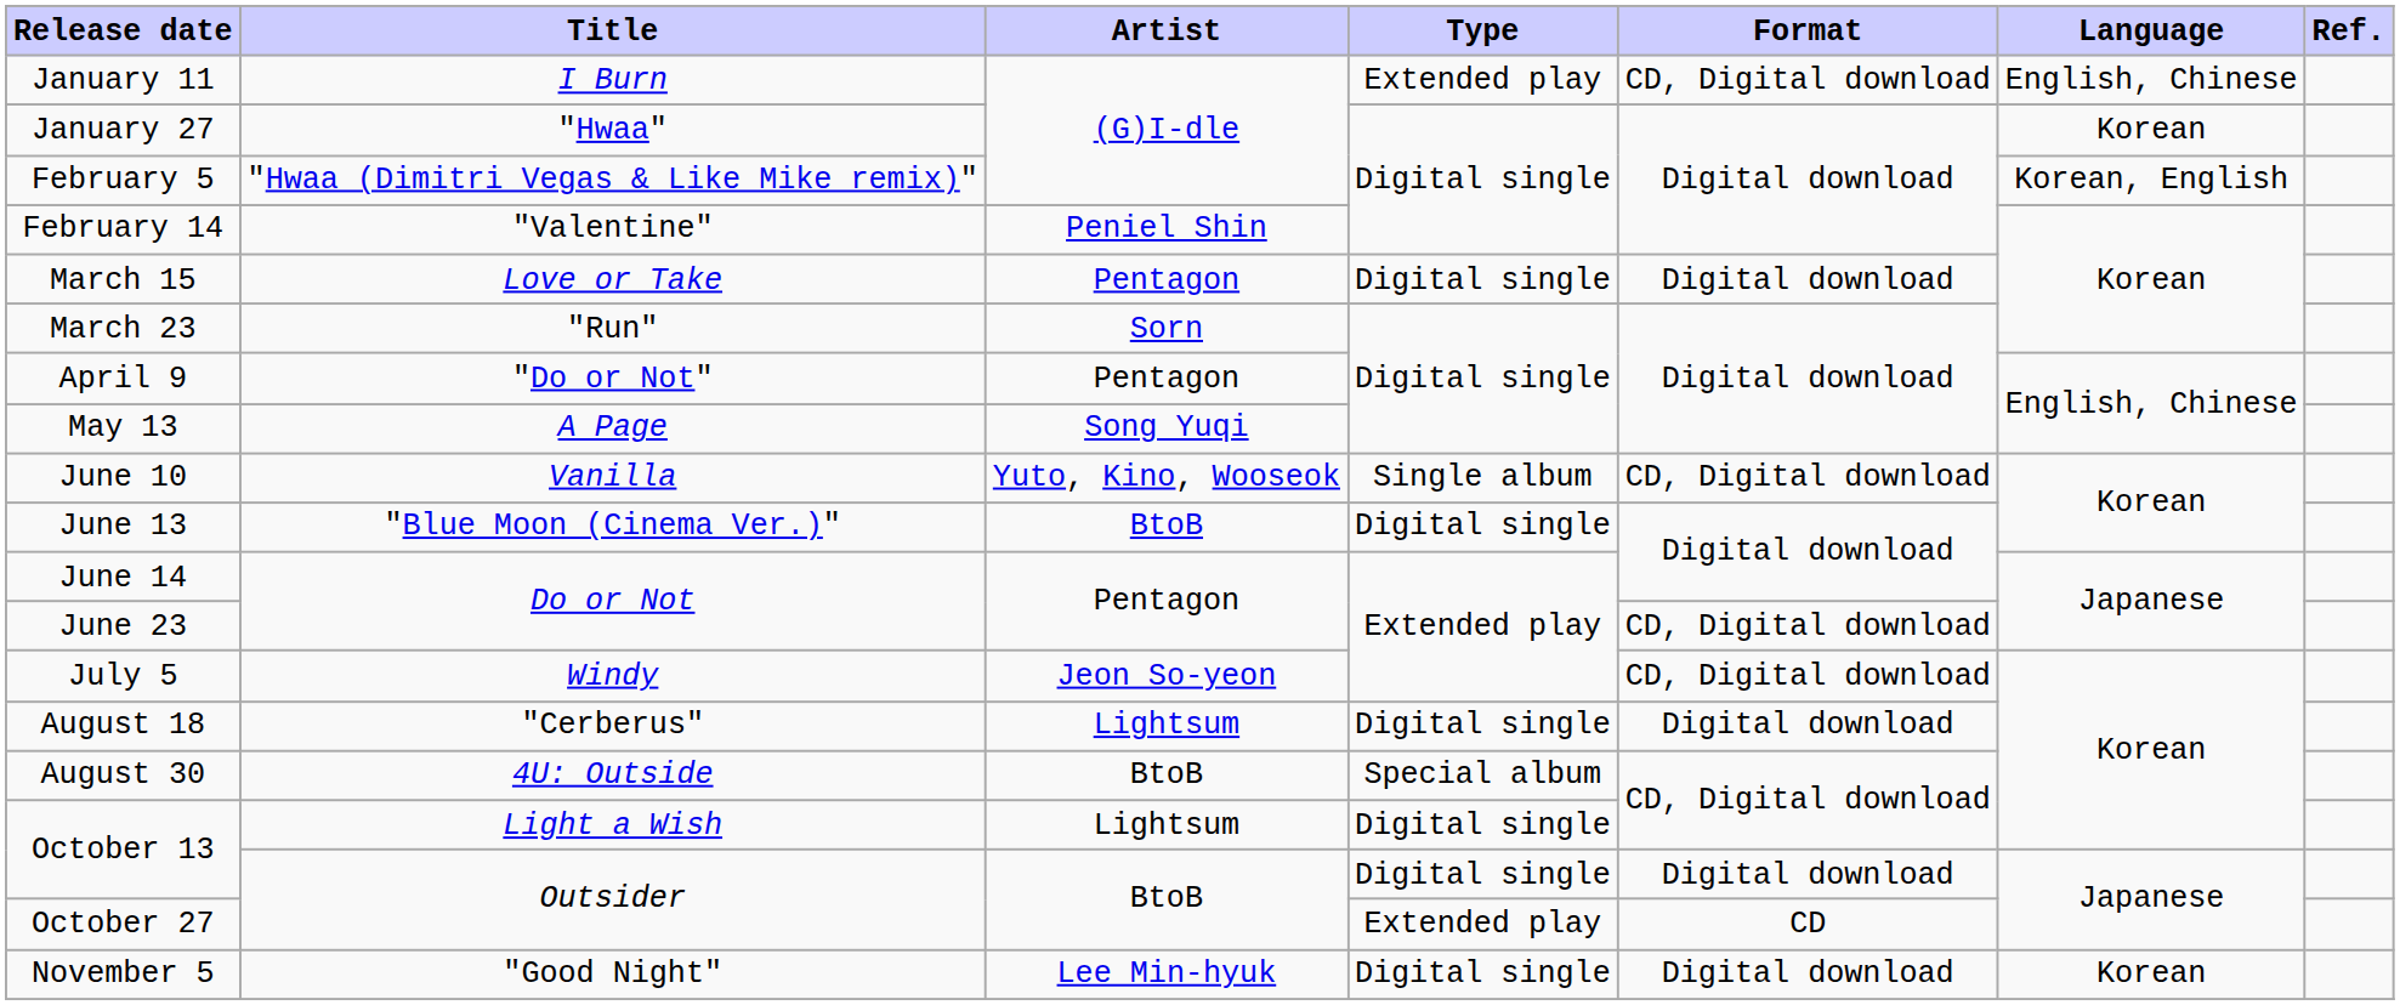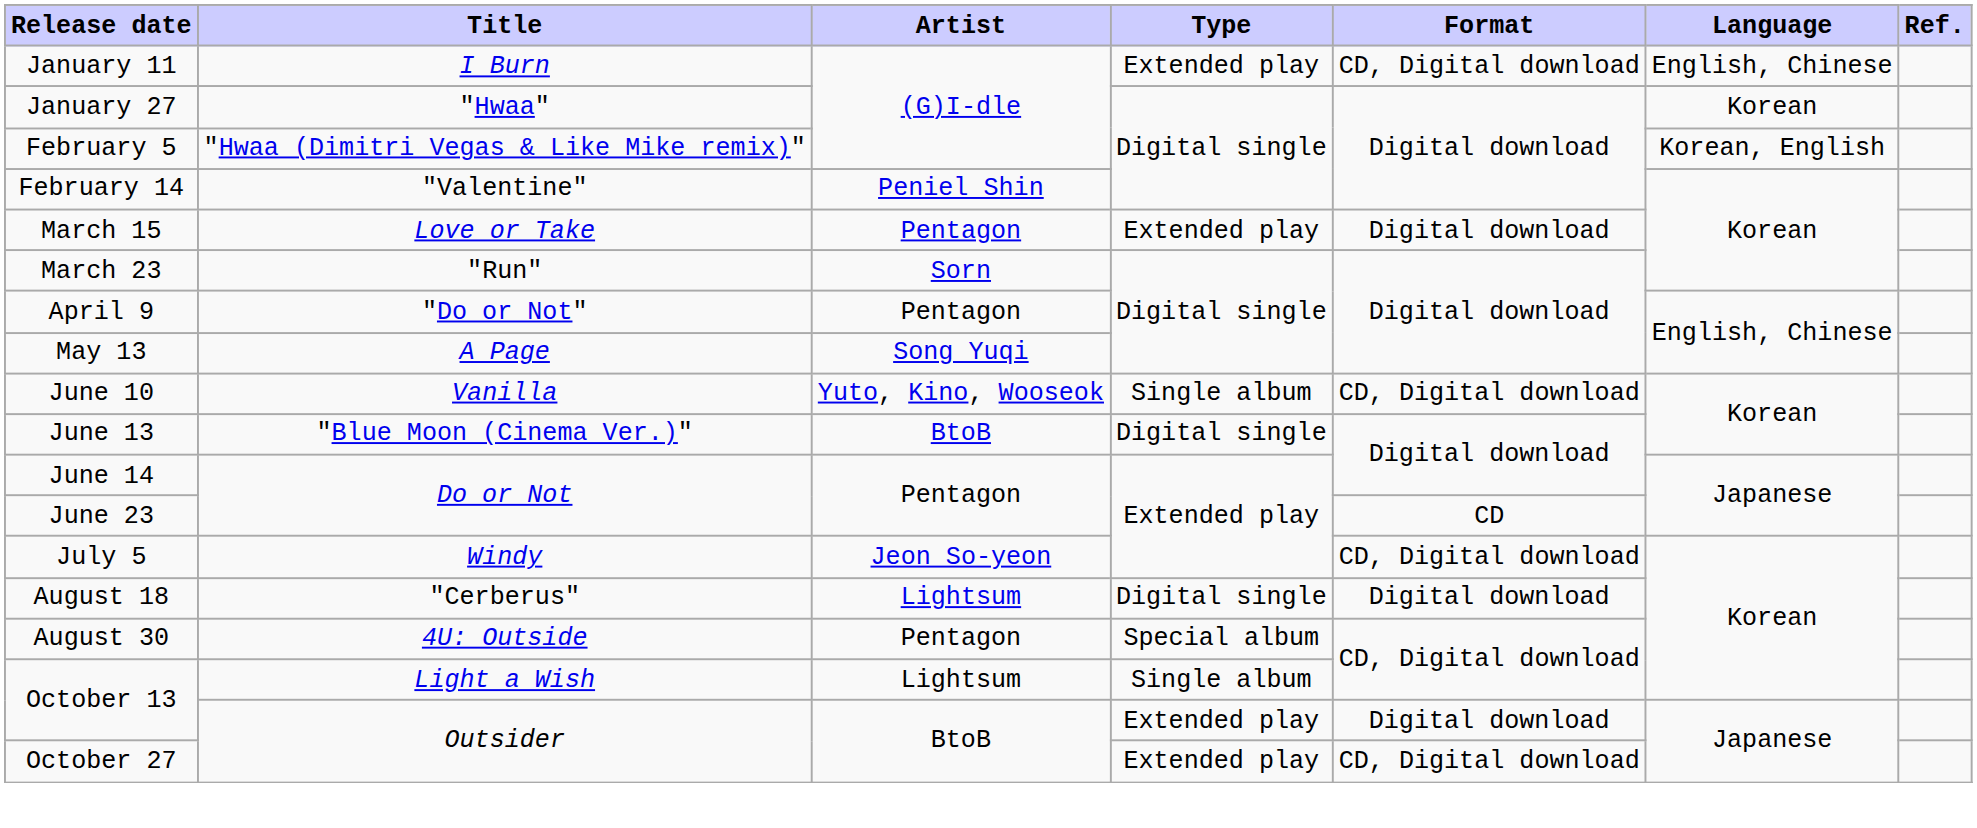March 15 | Type: Digital single -> Extended play
June 23 | Format: CD, Digital download -> CD
August 30 | Artist: BtoB -> Pentagon
October 13 / Light a Wish | Type: Digital single -> Single album
October 13 / Outsider | Type: Digital single -> Extended play
October 27 | Format: CD -> CD, Digital download
- row: November 5 | "Good Night" | Lee Min-hyuk | Digital single | Digital download | Korean
